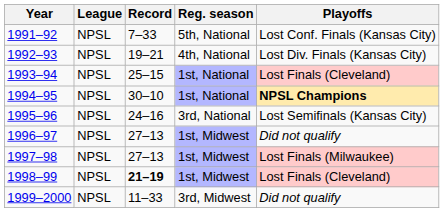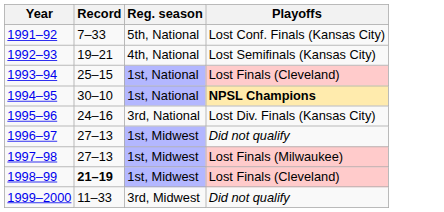- column: League | NPSL | NPSL | NPSL | NPSL | NPSL | NPSL | NPSL | NPSL | NPSL
1992–93 | Playoffs: Lost Div. Finals (Kansas City) -> Lost Semifinals (Kansas City)
1995–96 | Playoffs: Lost Semifinals (Kansas City) -> Lost Div. Finals (Kansas City)
